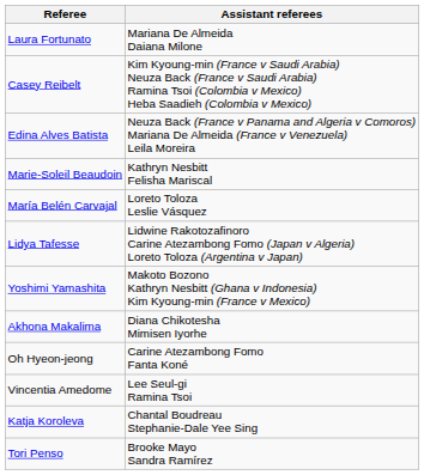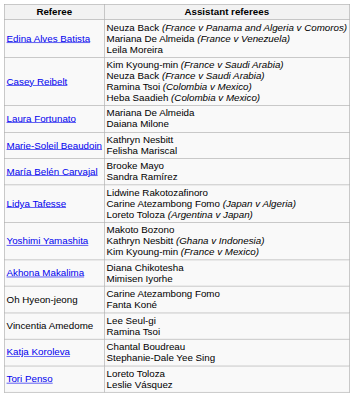rows swapped: Laura Fortunato <-> Edina Alves Batista
María Belén Carvajal | Assistant referees: Loreto Toloza Leslie Vásquez -> Brooke Mayo Sandra Ramírez
Tori Penso | Assistant referees: Brooke Mayo Sandra Ramírez -> Loreto Toloza Leslie Vásquez
